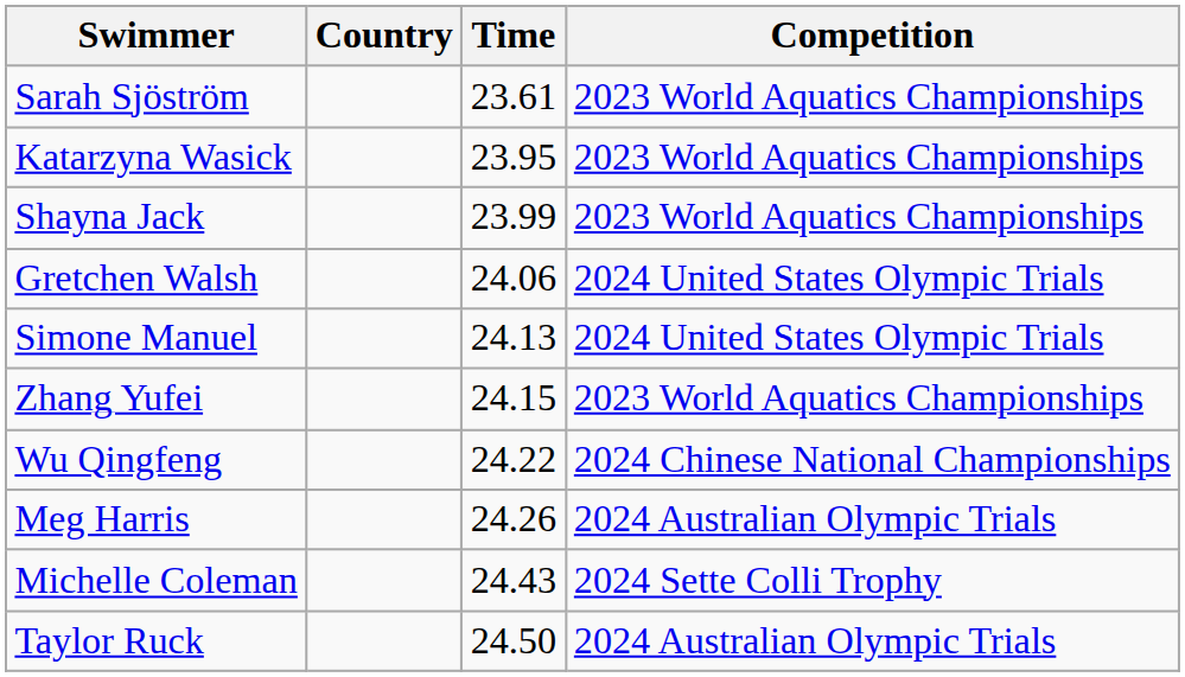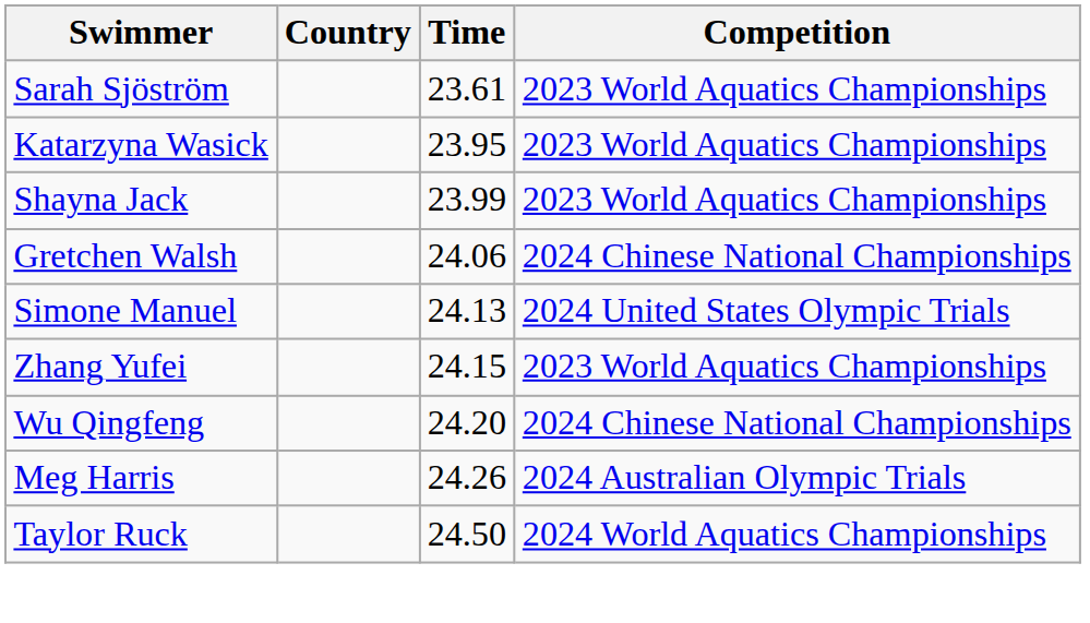Gretchen Walsh | Competition: 2024 United States Olympic Trials -> 2024 Chinese National Championships
Wu Qingfeng | Time: 24.22 -> 24.20
- row: Michelle Coleman | 24.43 | 2024 Sette Colli Trophy
Taylor Ruck | Competition: 2024 Australian Olympic Trials -> 2024 World Aquatics Championships
